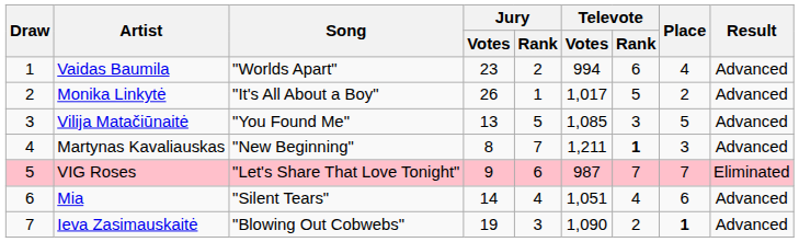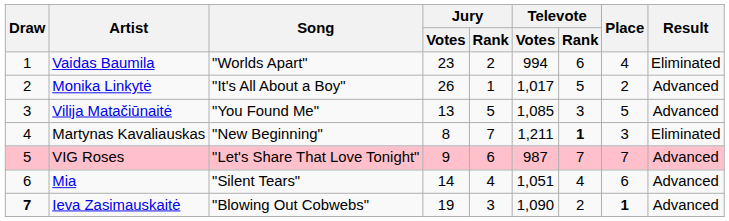Vaidas Baumila | Result: Advanced -> Eliminated
Martynas Kavaliauskas | Result: Advanced -> Eliminated
VIG Roses | Result: Eliminated -> Advanced
Ieva Zasimauskaitė | Draw: normal -> bold
